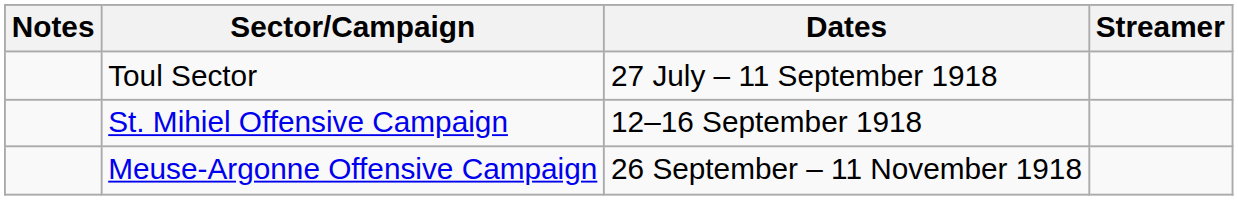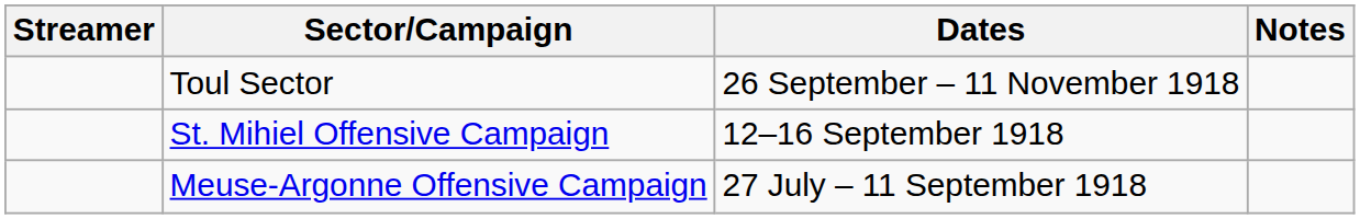columns swapped: Streamer <-> Notes
Toul Sector | Dates: 27 July – 11 September 1918 -> 26 September – 11 November 1918
Meuse-Argonne Offensive Campaign | Dates: 26 September – 11 November 1918 -> 27 July – 11 September 1918
